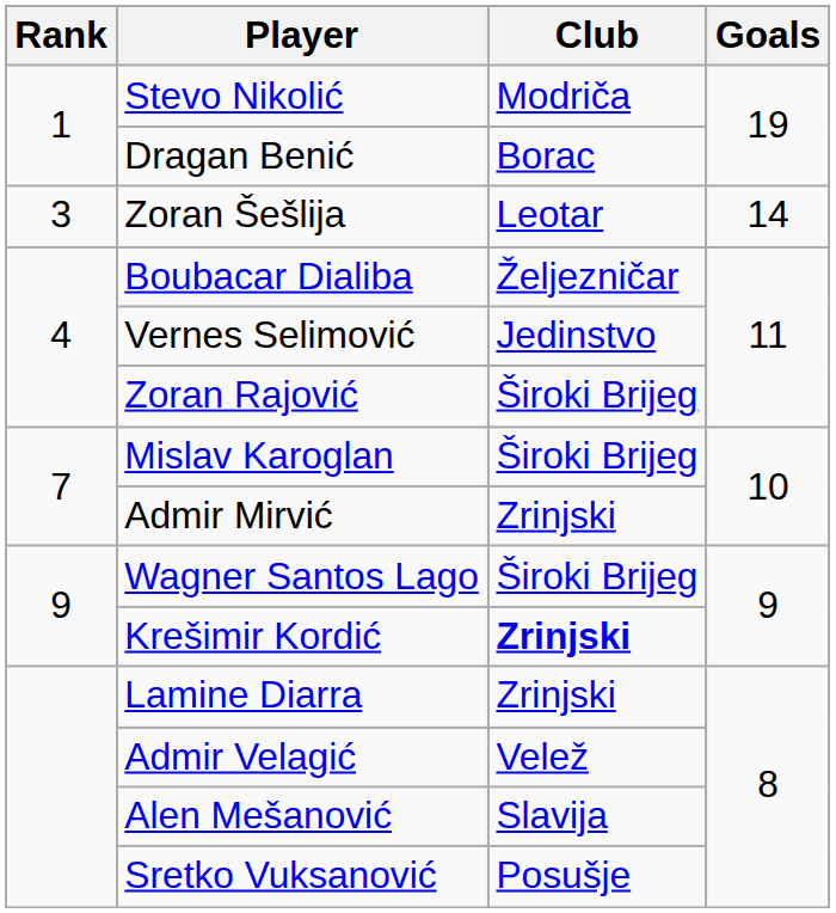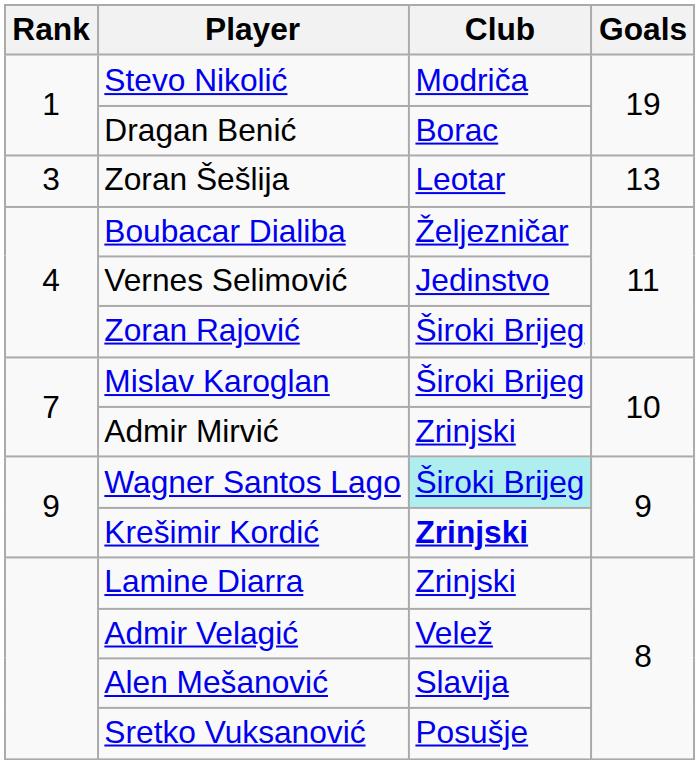Zoran Šešlija | Goals: 14 -> 13
Wagner Santos Lago | Club: no background -> paleturquoise background
